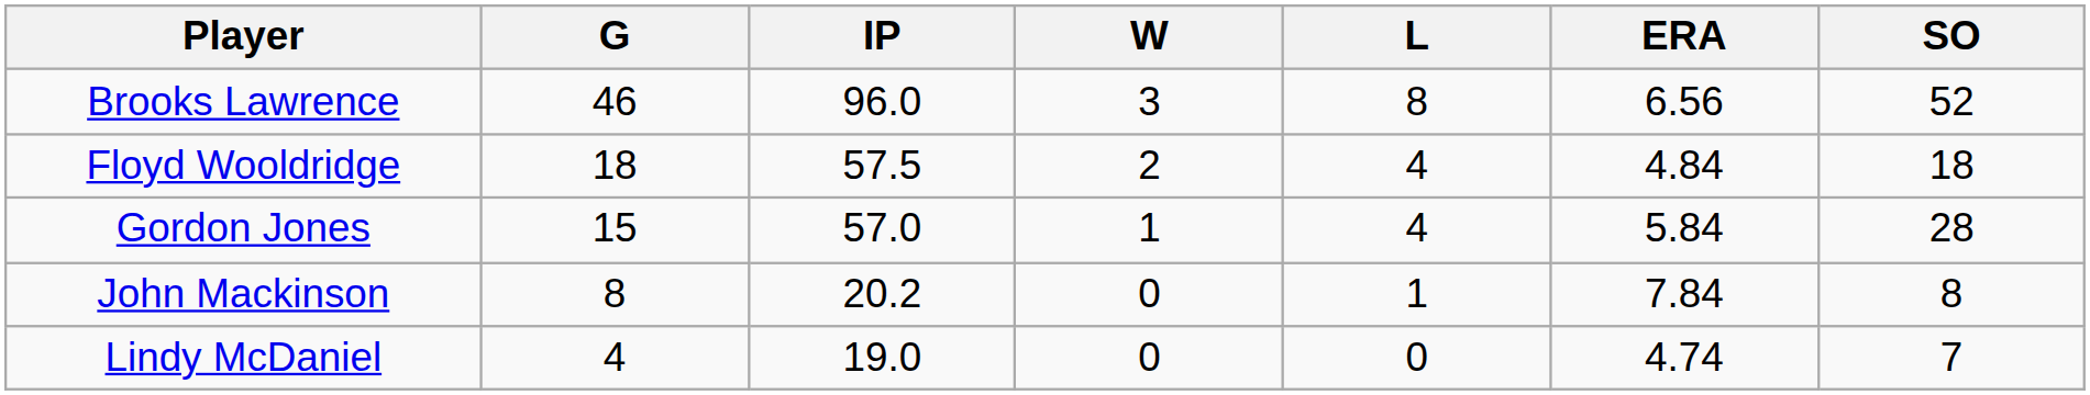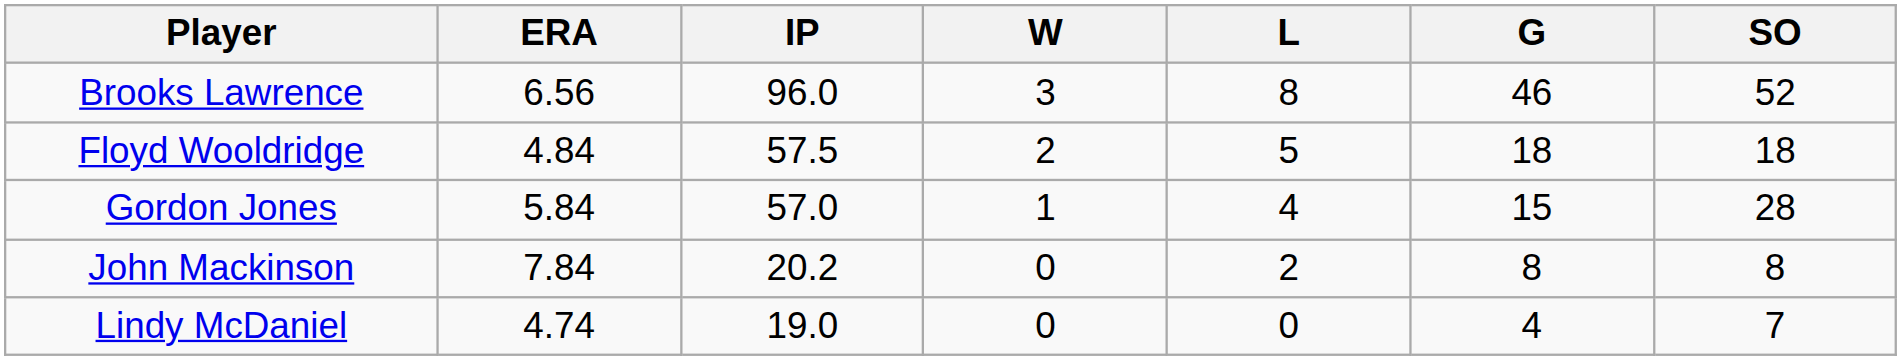columns swapped: G <-> ERA
Floyd Wooldridge | L: 4 -> 5
John Mackinson | L: 1 -> 2
